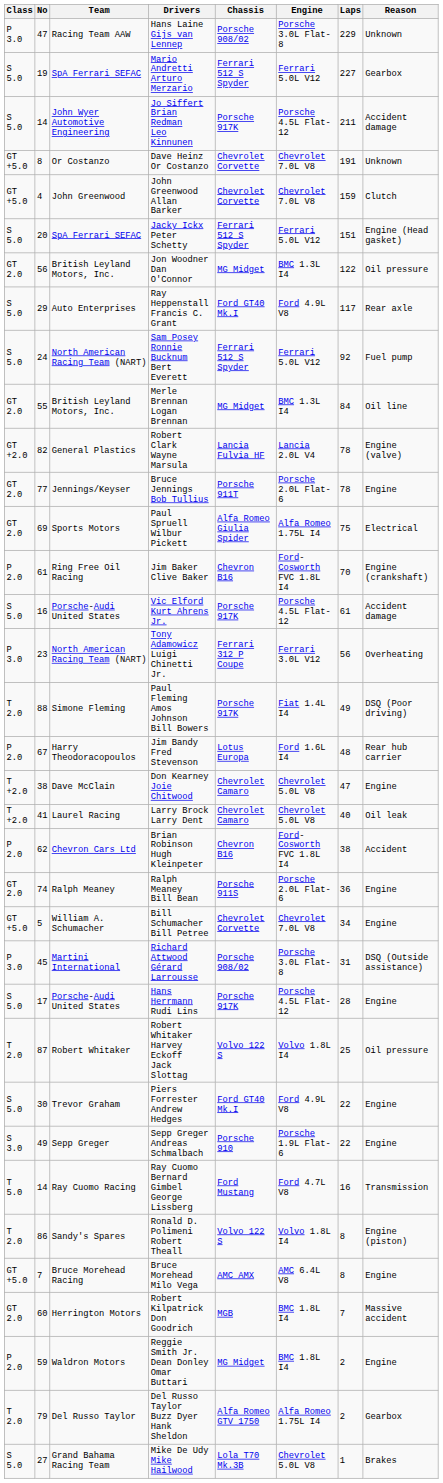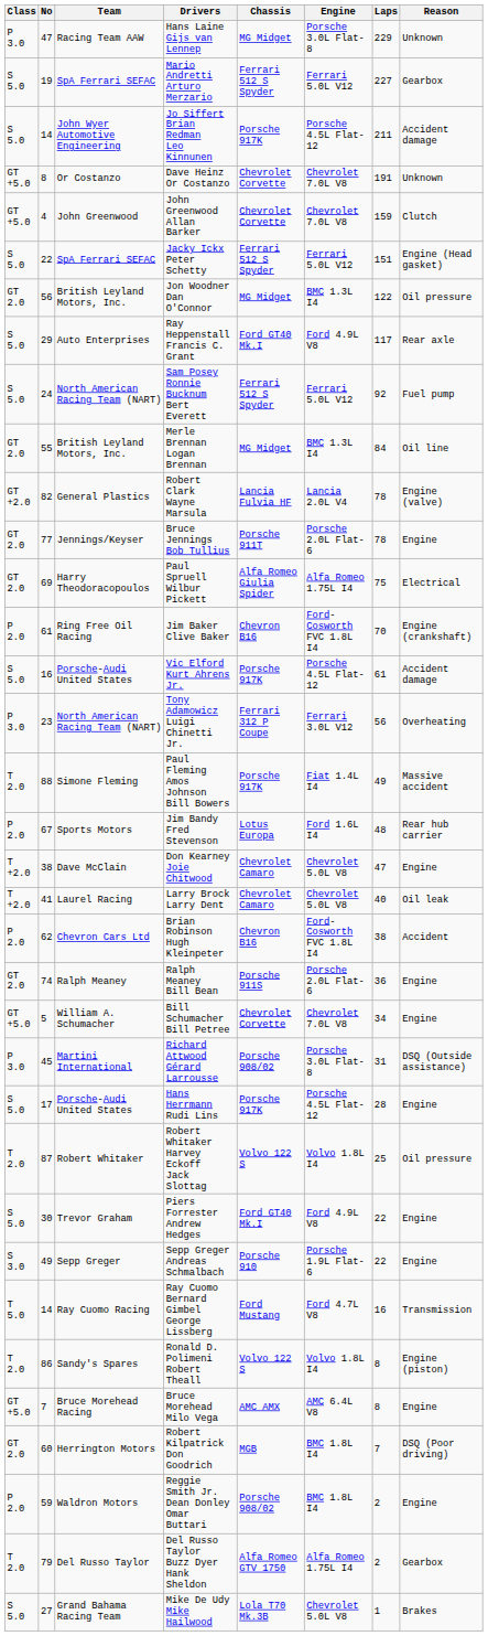Hans Laine Gijs van Lennep | Chassis: Porsche 908/02 -> MG Midget
Jacky Ickx Peter Schetty | No: 20 -> 22
Paul Spruell Wilbur Pickett | Team: Sports Motors -> Harry Theodoracopoulos
Paul Fleming Amos Johnson Bill Bowers | Reason: DSQ (Poor driving) -> Massive accident
Jim Bandy Fred Stevenson | Team: Harry Theodoracopoulos -> Sports Motors
Robert Kilpatrick Don Goodrich | Reason: Massive accident -> DSQ (Poor driving)
Reggie Smith Jr. Dean Donley Omar Buttari | Chassis: MG Midget -> Porsche 908/02
